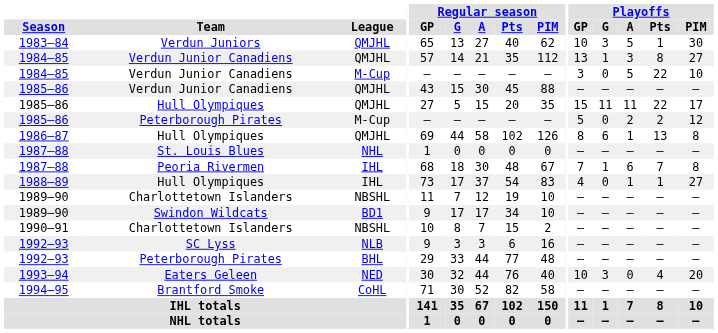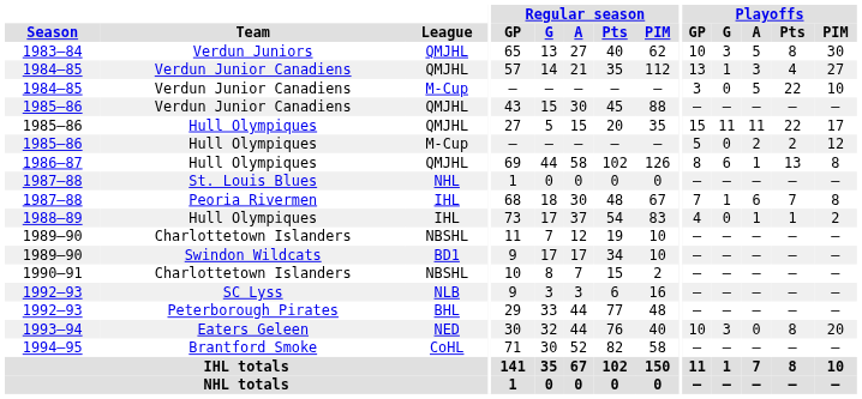1983–84 | Playoffs / Pts: 1 -> 8
1984–85 / QMJHL | Playoffs / Pts: 8 -> 4
1985–86 / M-Cup | Team: Peterborough Pirates -> Hull Olympiques
1988–89 | Playoffs / PIM: 27 -> 2
1993–94 | Playoffs / Pts: 4 -> 8
